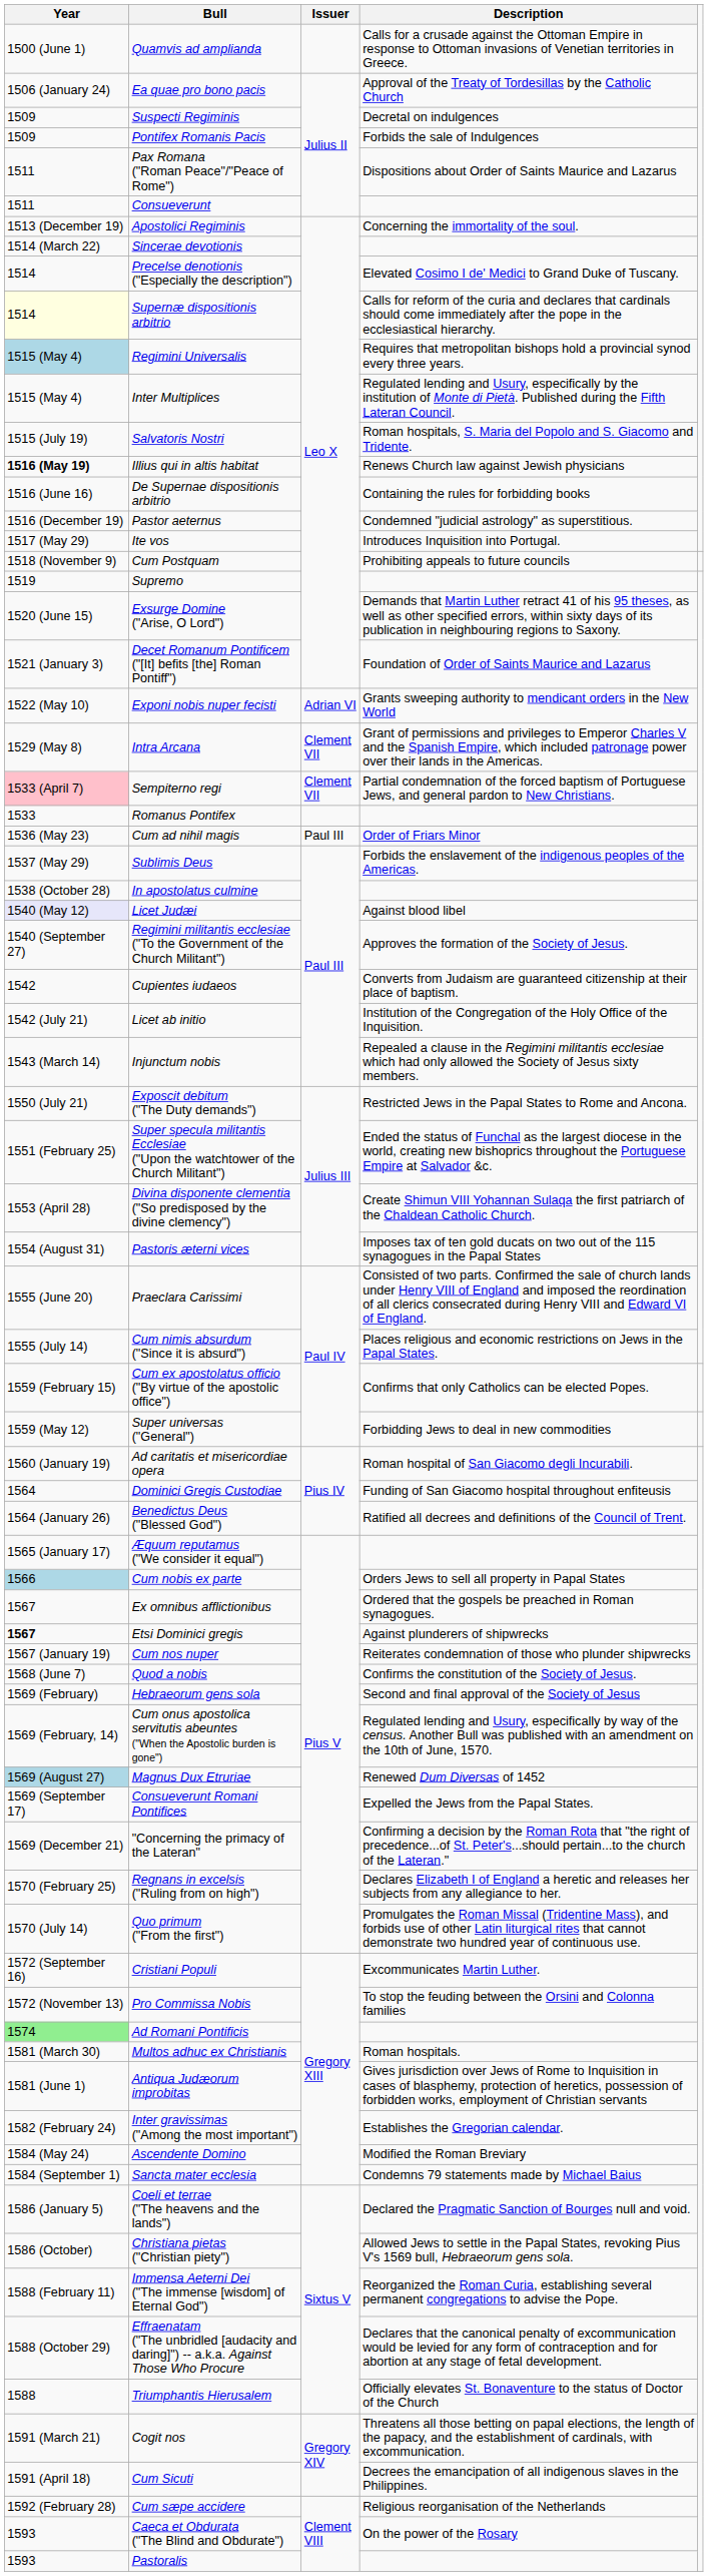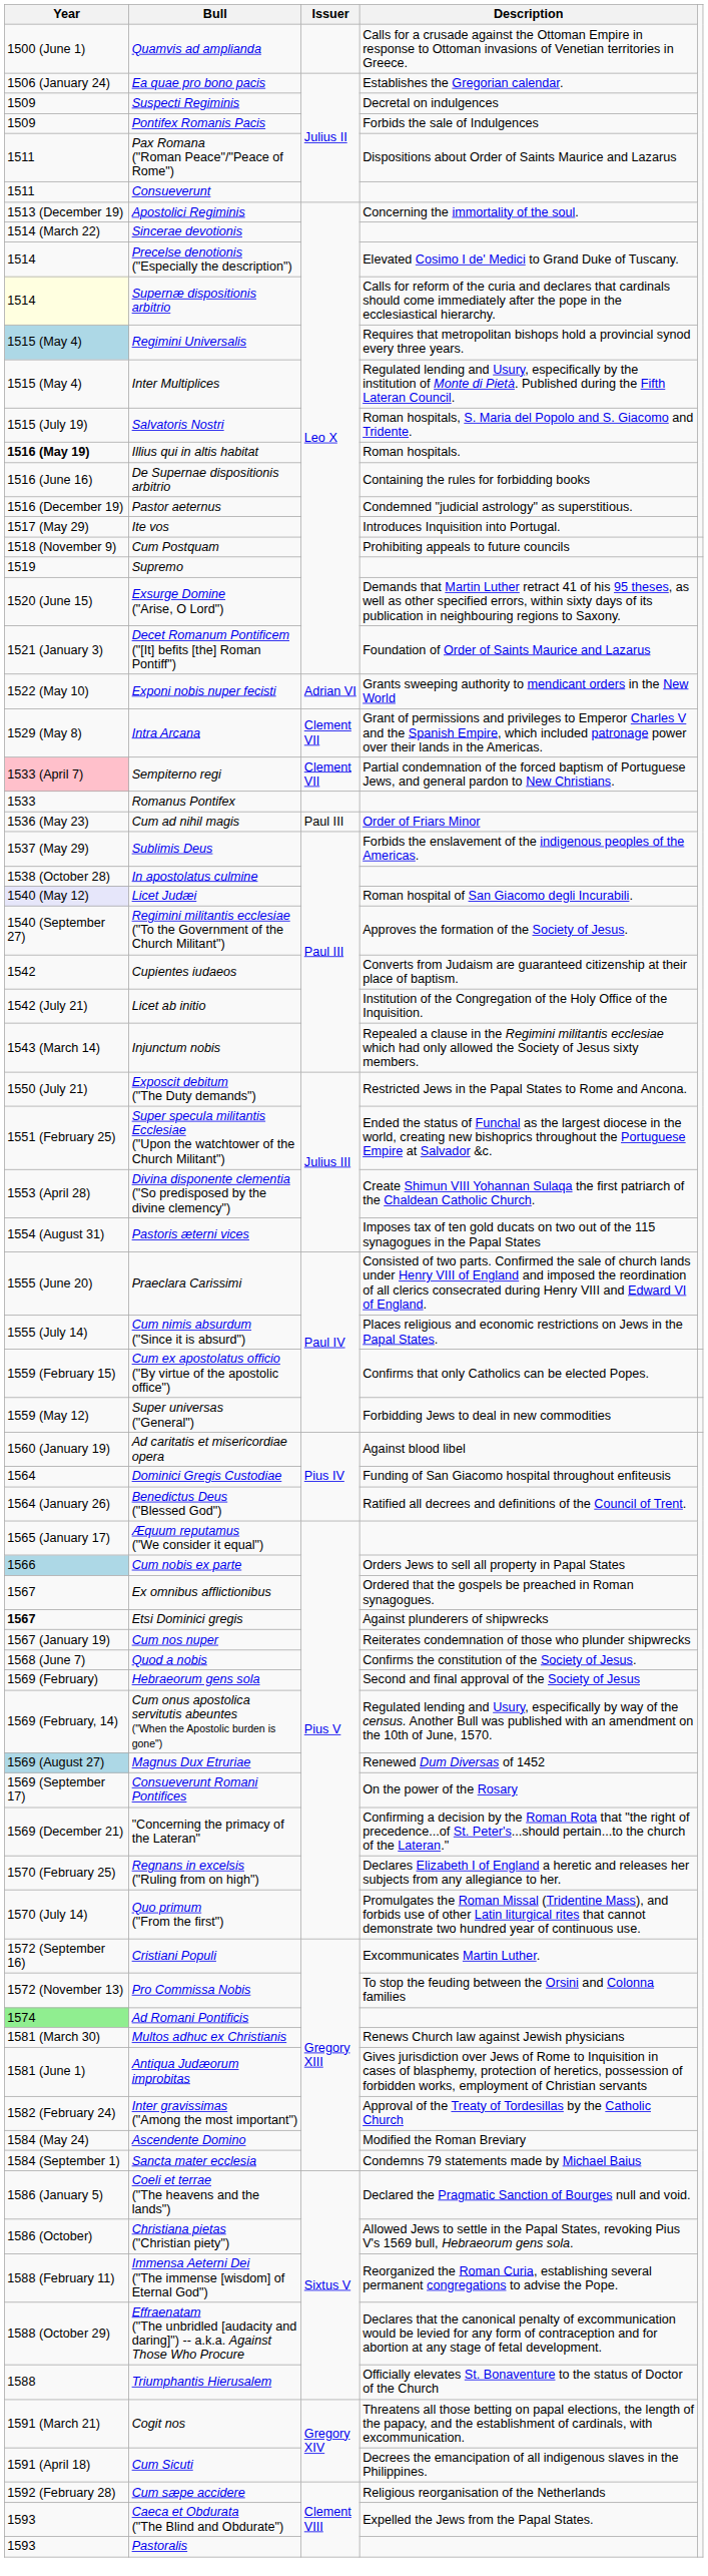Ea quae pro bono pacis | Description: Approval of the Treaty of Tordesillas by the Catholic Church -> Establishes the Gregorian calendar.
Illius qui in altis habitat | Description: Renews Church law against Jewish physicians -> Roman hospitals.
Licet Judæi | Description: Against blood libel -> Roman hospital of San Giacomo degli Incurabili.
Ad caritatis et misericordiae opera | Description: Roman hospital of San Giacomo degli Incurabili. -> Against blood libel
Consueverunt Romani Pontifices | Description: Expelled the Jews from the Papal States. -> On the power of the Rosary
Multos adhuc ex Christianis | Description: Roman hospitals. -> Renews Church law against Jewish physicians
Inter gravissimas ("Among the most important") | Description: Establishes the Gregorian calendar. -> Approval of the Treaty of Tordesillas by the Catholic Church
Caeca et Obdurata ("The Blind and Obdurate") | Description: On the power of the Rosary -> Expelled the Jews from the Papal States.
